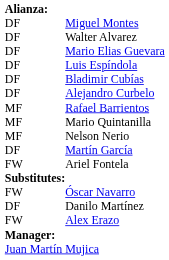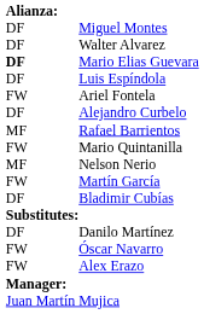Mario Elias Guevara | column 1: normal -> bold
rows swapped: Bladimir Cubías <-> Ariel Fontela
Mario Quintanilla | column 1: MF -> FW
Martín García | column 1: DF -> FW
rows swapped: Danilo Martínez <-> Óscar Navarro
